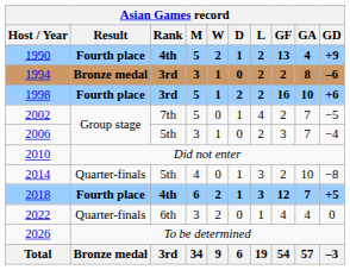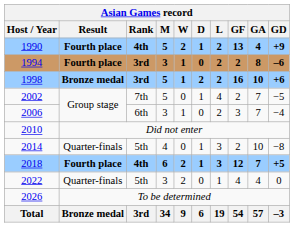1994 | Result: Bronze medal -> Fourth place
1998 | Result: Fourth place -> Bronze medal
2006 | Rank: 5th -> 6th
2022 | Rank: 6th -> 5th
